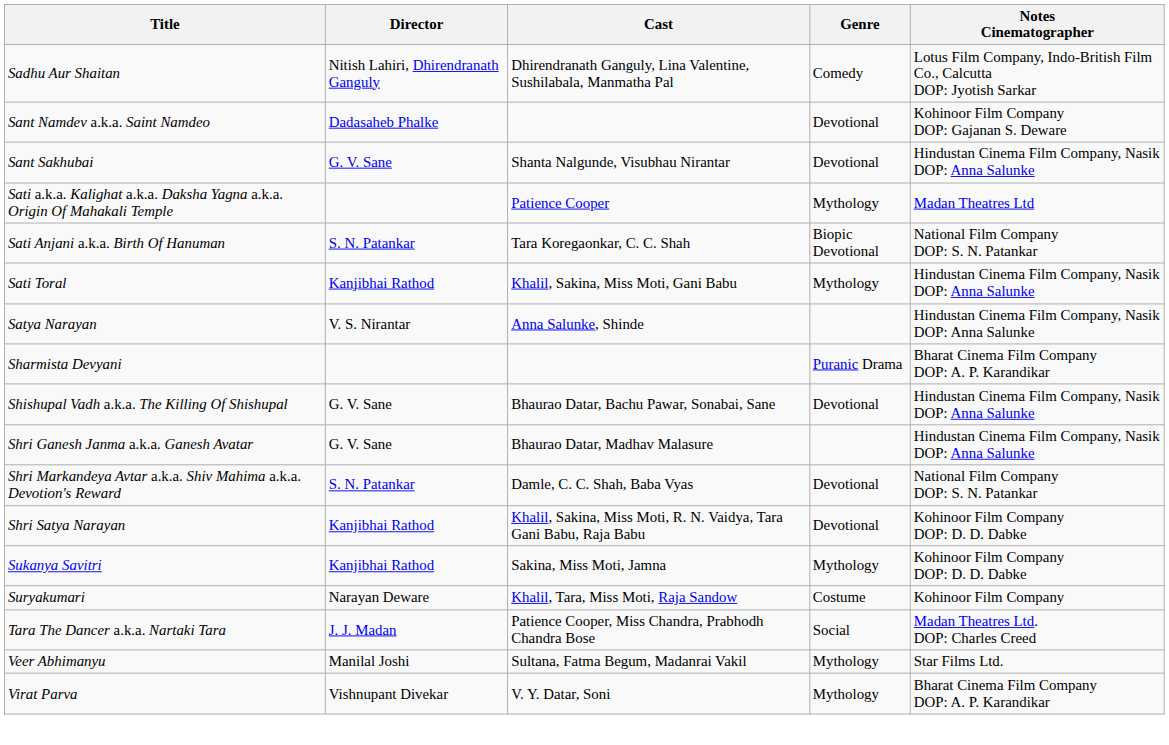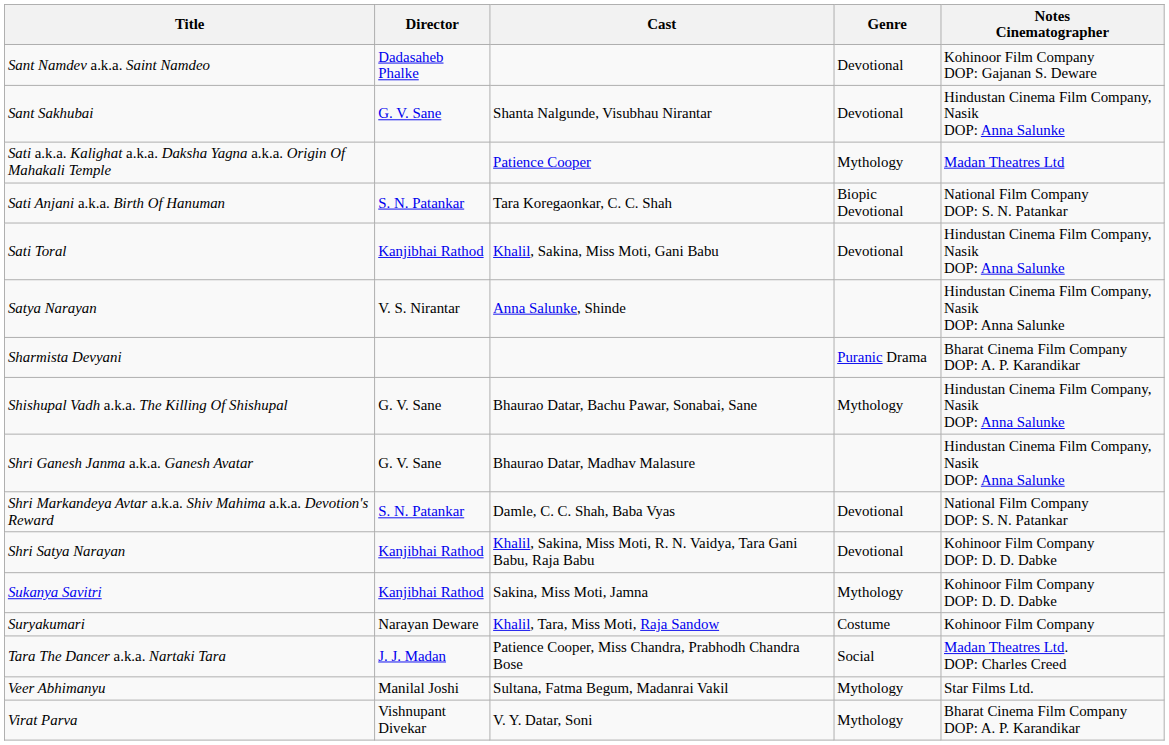- row: Sadhu Aur Shaitan | Nitish Lahiri, Dhirendranath Ganguly | Dhirendranath Ganguly, Lina Valentine, Sushilabala, Manmatha Pal | Comedy | Lotus Film Company, Indo-British Film Co., Calcutta DOP: Jyotish Sarkar
Sati Toral | Genre: Mythology -> Devotional
Shishupal Vadh a.k.a. The Killing Of Shishupal | Genre: Devotional -> Mythology
